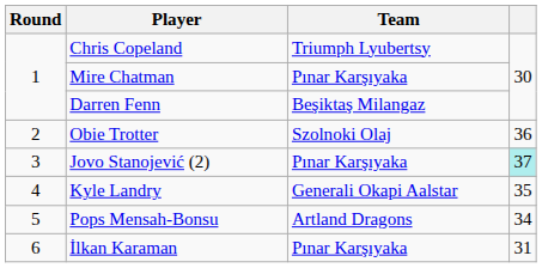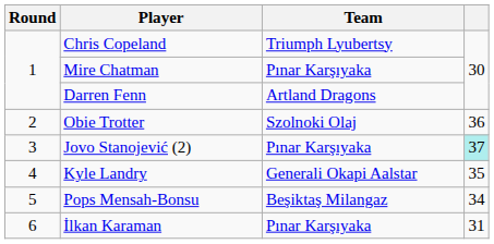Darren Fenn | Team: Beşiktaş Milangaz -> Artland Dragons
Pops Mensah-Bonsu | Team: Artland Dragons -> Beşiktaş Milangaz
